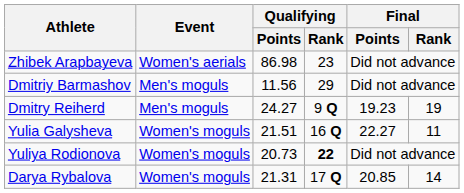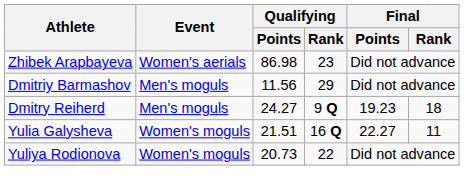Dmitry Reiherd | Final / Rank: 19 -> 18
Yuliya Rodionova | Qualifying / Rank: bold -> normal
- row: Darya Rybalova | Women's moguls | 21.31 | 17 Q | 20.85 | 14
